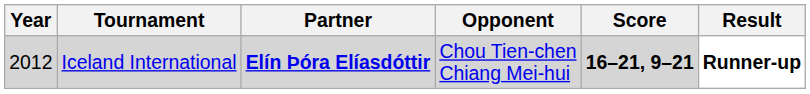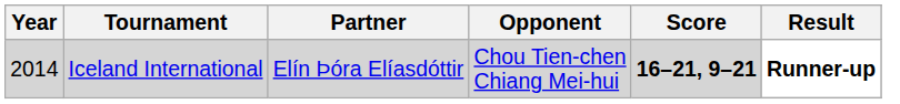Iceland International | Year: 2012 -> 2014
Iceland International | Partner: bold -> normal
